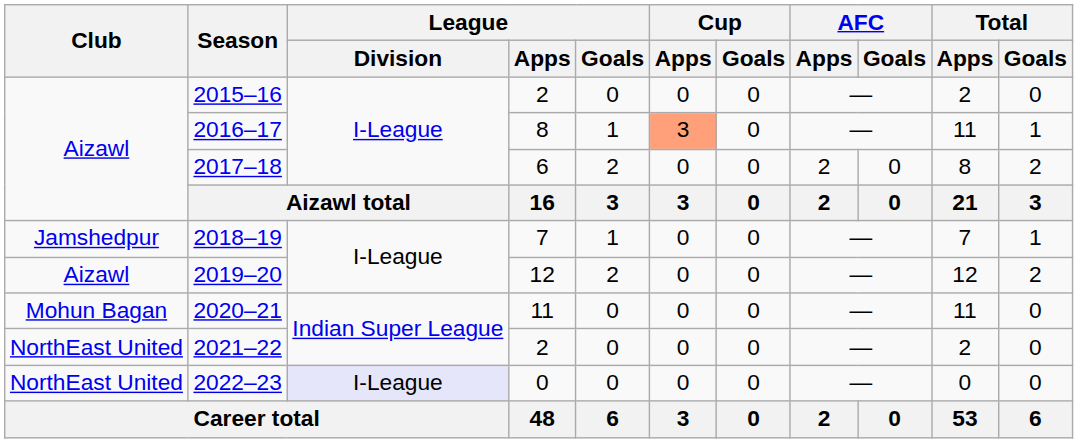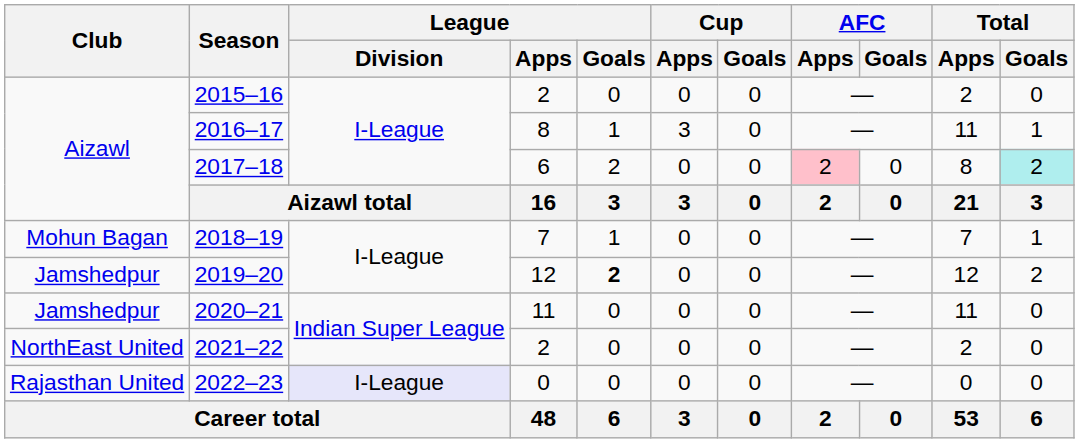2016–17 | Cup / Apps: lightsalmon background -> no background
2017–18 | AFC / Apps: no background -> pink background
2017–18 | Total / Goals: no background -> paleturquoise background
2018–19 | Club: Jamshedpur -> Mohun Bagan
2019–20 | Club: Aizawl -> Jamshedpur
2019–20 | League / Goals: normal -> bold
2020–21 | Club: Mohun Bagan -> Jamshedpur
2022–23 | Club: NorthEast United -> Rajasthan United
